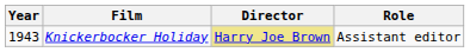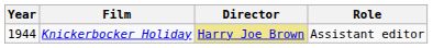Knickerbocker Holiday | Year: 1943 -> 1944
